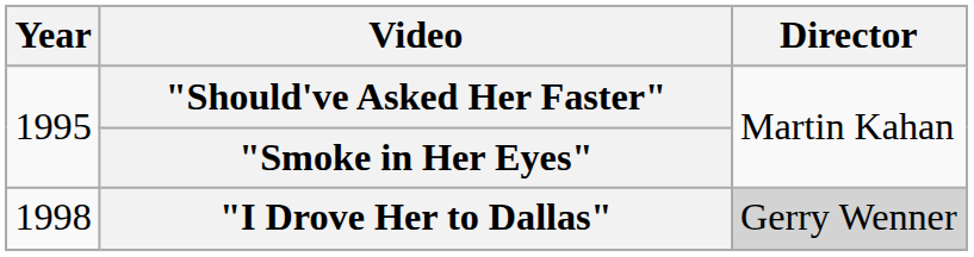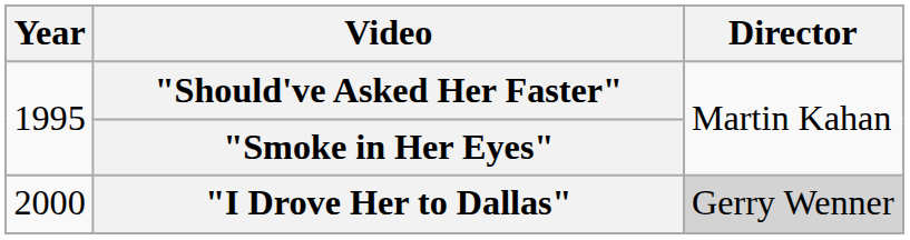"I Drove Her to Dallas" | Year: 1998 -> 2000
